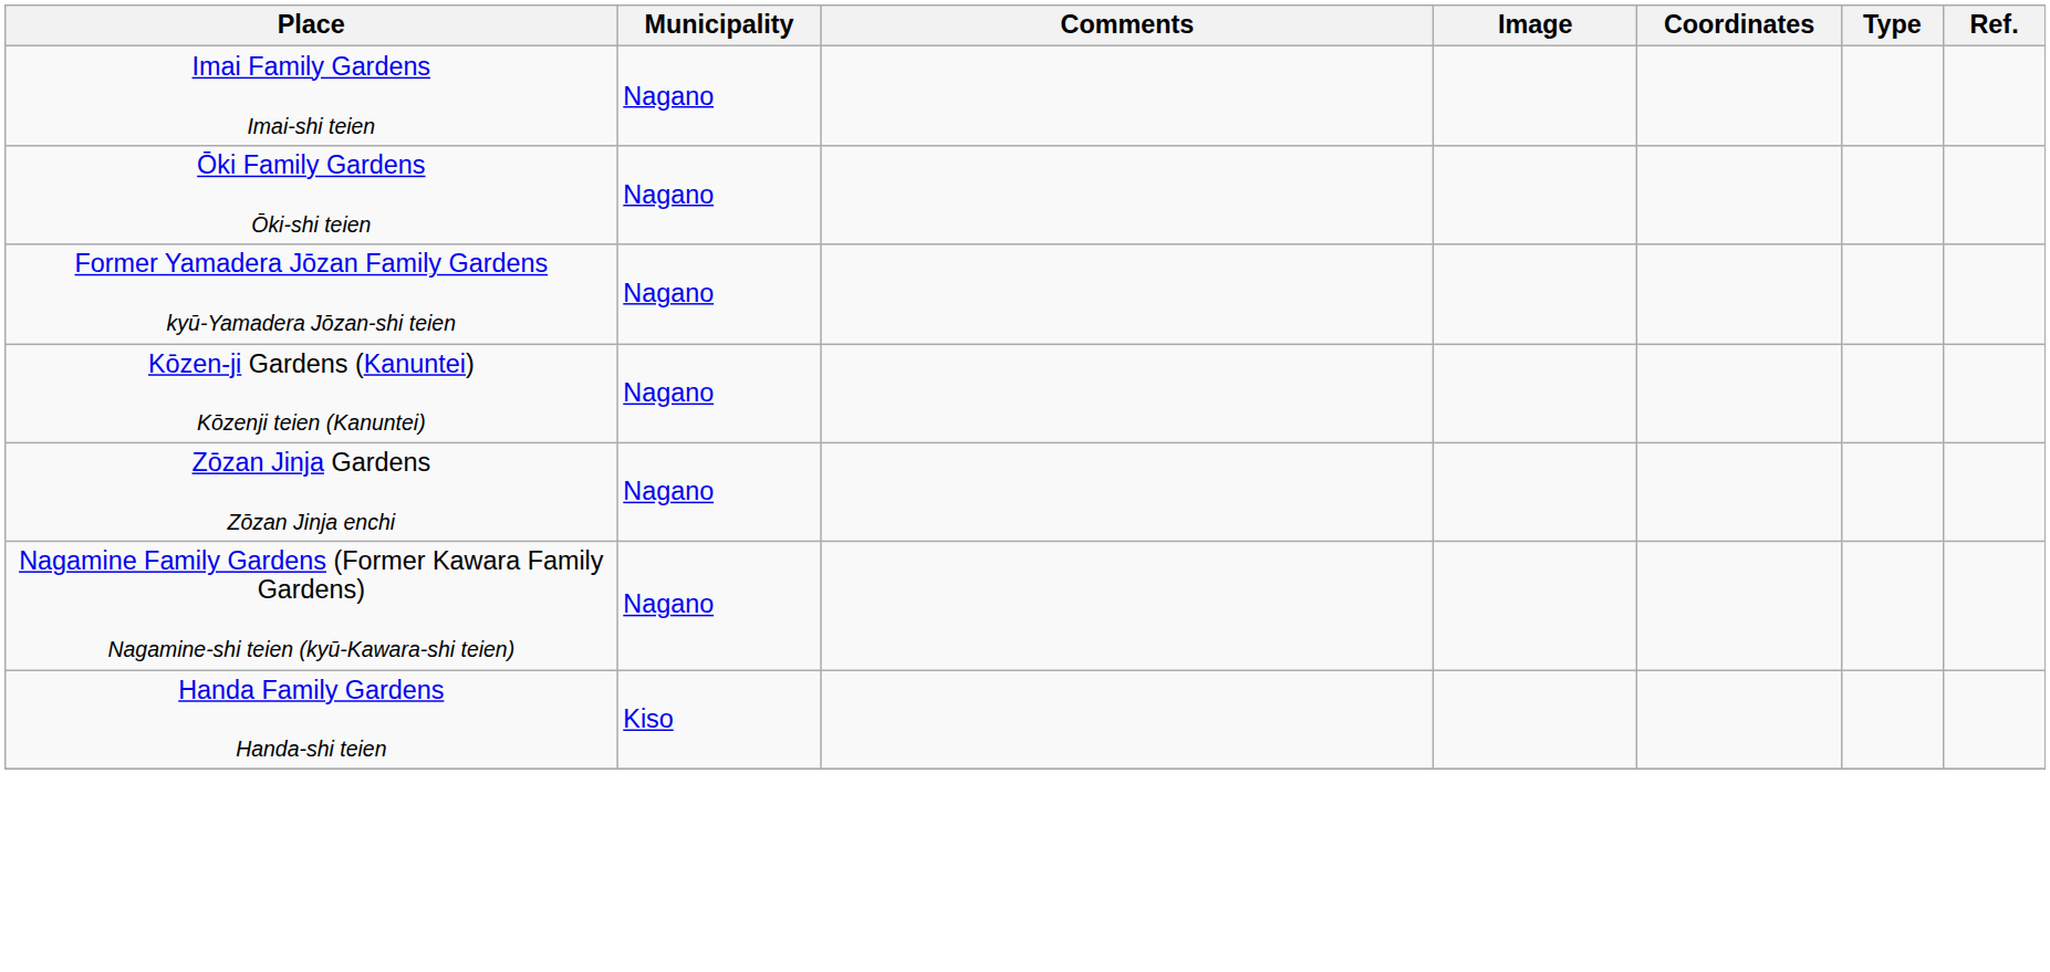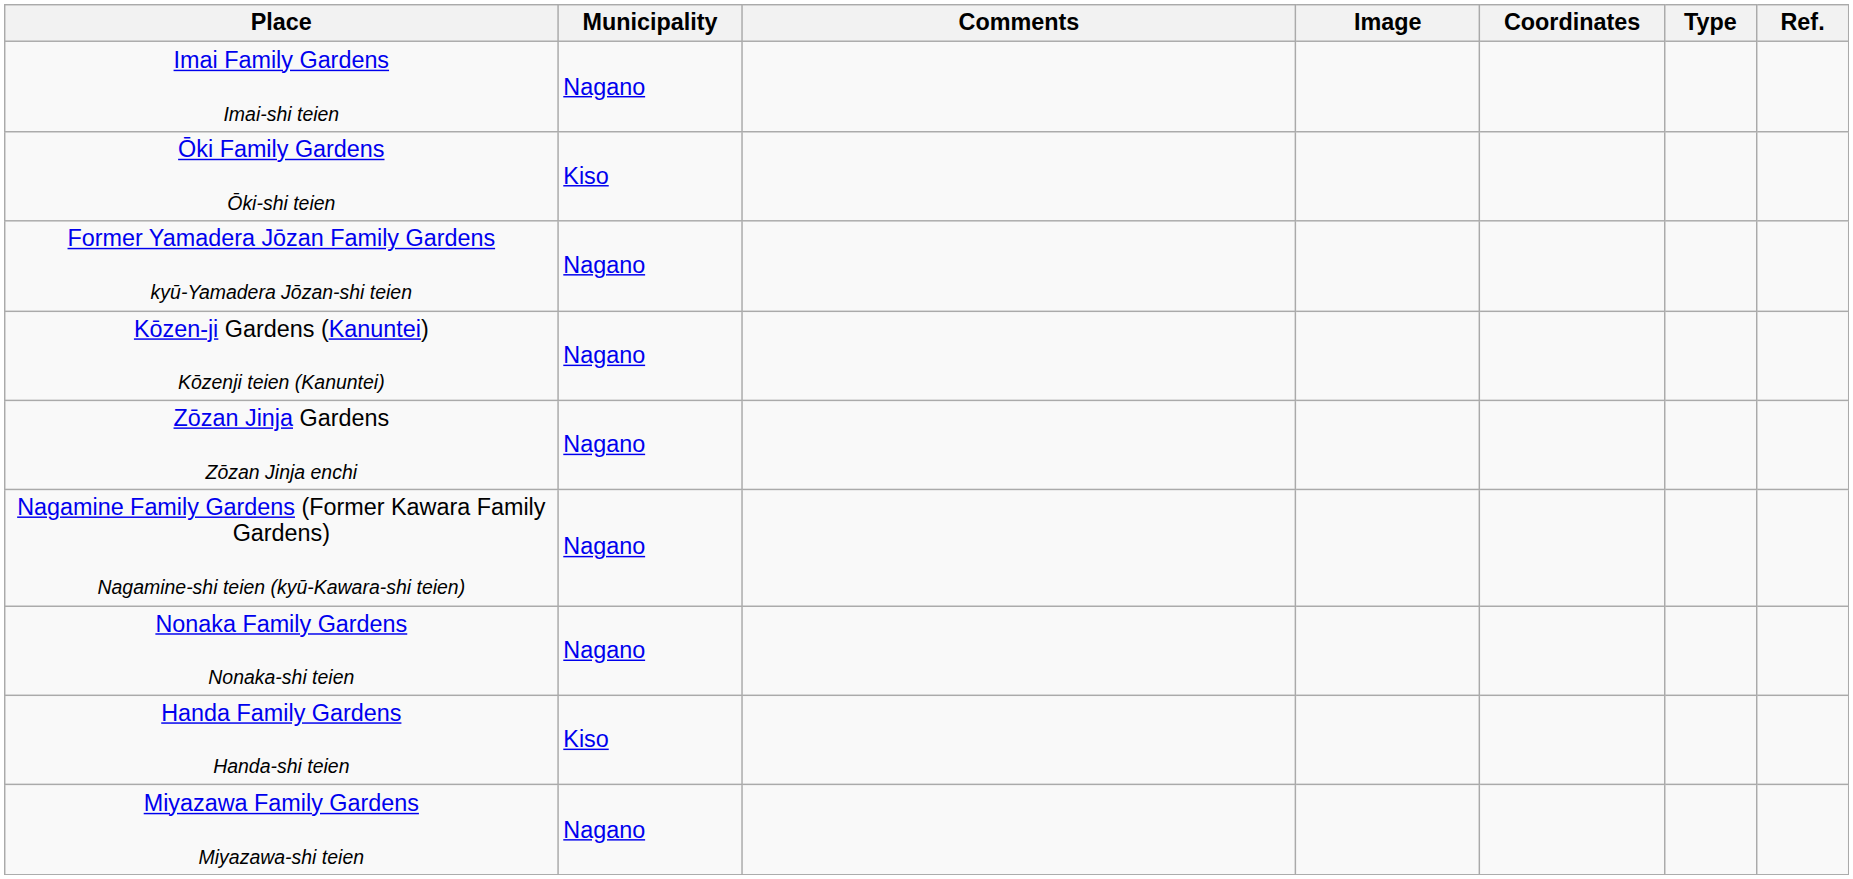Ōki Family Gardens Ōki-shi teien | Municipality: Nagano -> Kiso
+ row: Nonaka Family Gardens Nonaka-shi teien | Nagano
+ row: Miyazawa Family Gardens Miyazawa-shi teien | Nagano
